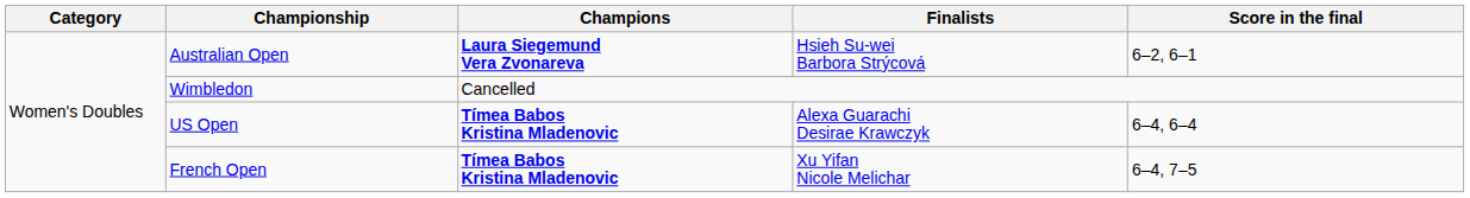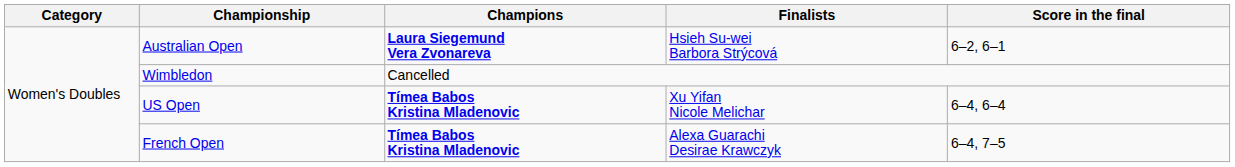US Open | Finalists: Alexa Guarachi Desirae Krawczyk -> Xu Yifan Nicole Melichar
French Open | Finalists: Xu Yifan Nicole Melichar -> Alexa Guarachi Desirae Krawczyk
